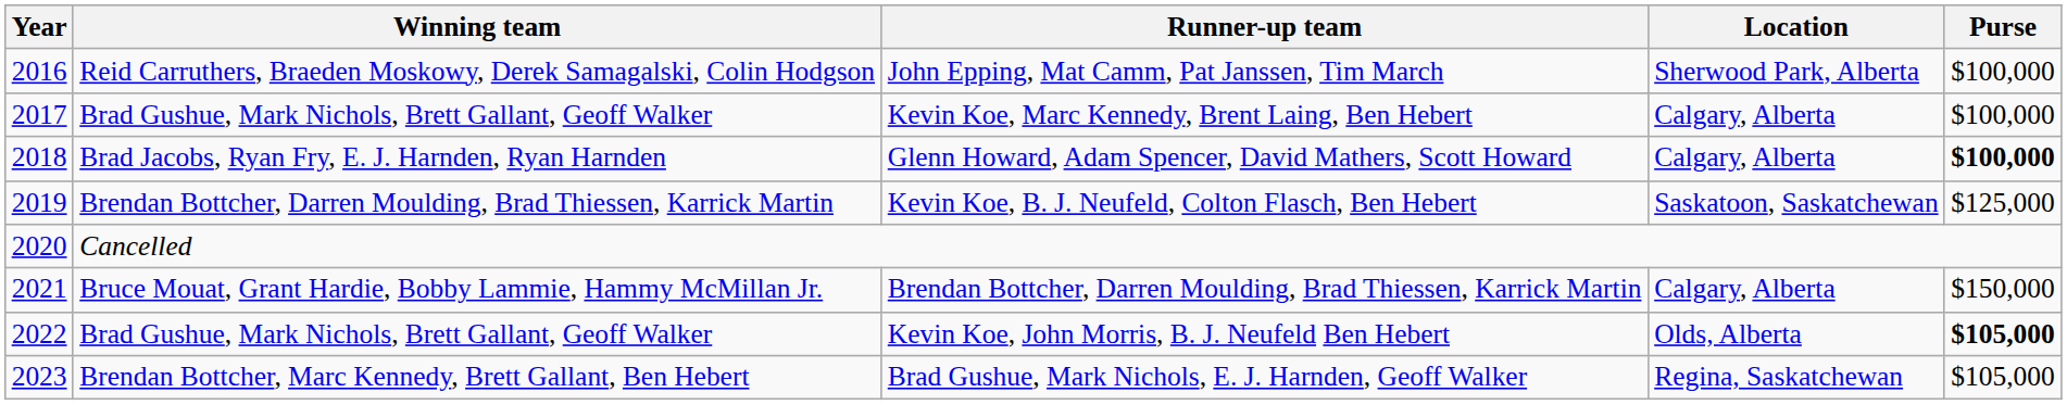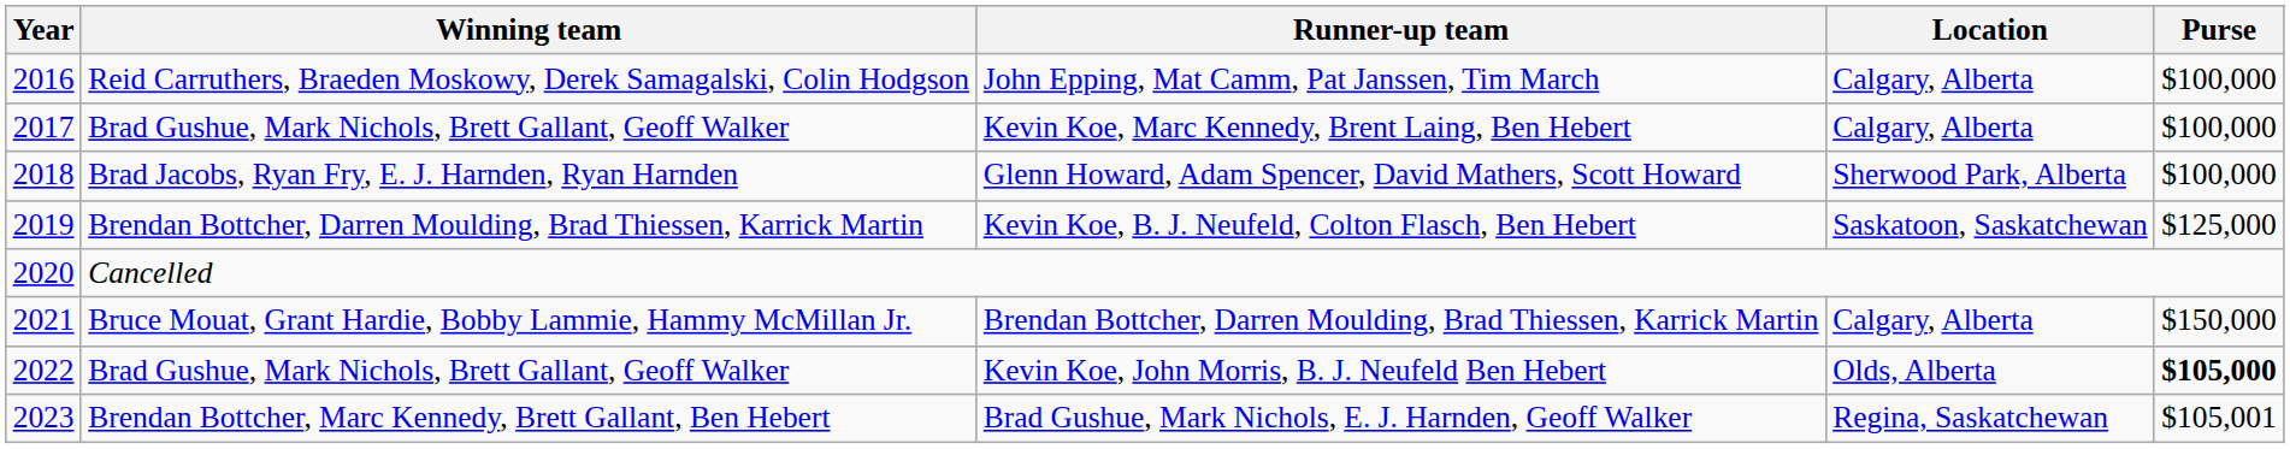John Epping, Mat Camm, Pat Janssen, Tim March | Location: Sherwood Park, Alberta -> Calgary, Alberta
Glenn Howard, Adam Spencer, David Mathers, Scott Howard | Location: Calgary, Alberta -> Sherwood Park, Alberta
Glenn Howard, Adam Spencer, David Mathers, Scott Howard | Purse: bold -> normal
Brad Gushue, Mark Nichols, E. J. Harnden, Geoff Walker | Purse: $105,000 -> $105,001
